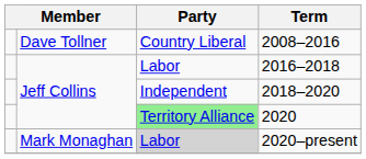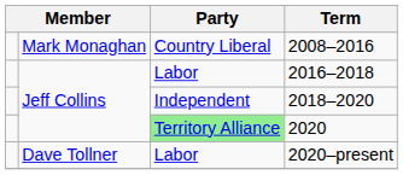2008–2016 | column 2: Dave Tollner -> Mark Monaghan
2020–present | column 2: Mark Monaghan -> Dave Tollner
2020–present | Party: lightgrey background -> no background
